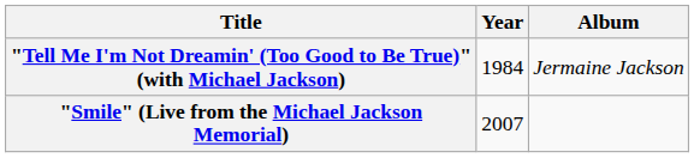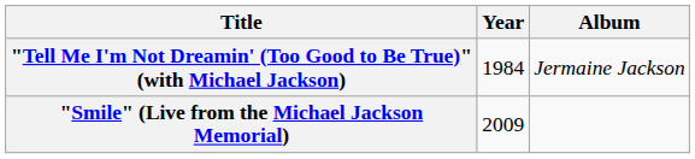"Smile" (Live from the Michael Jackson Memorial) | Year: 2007 -> 2009
